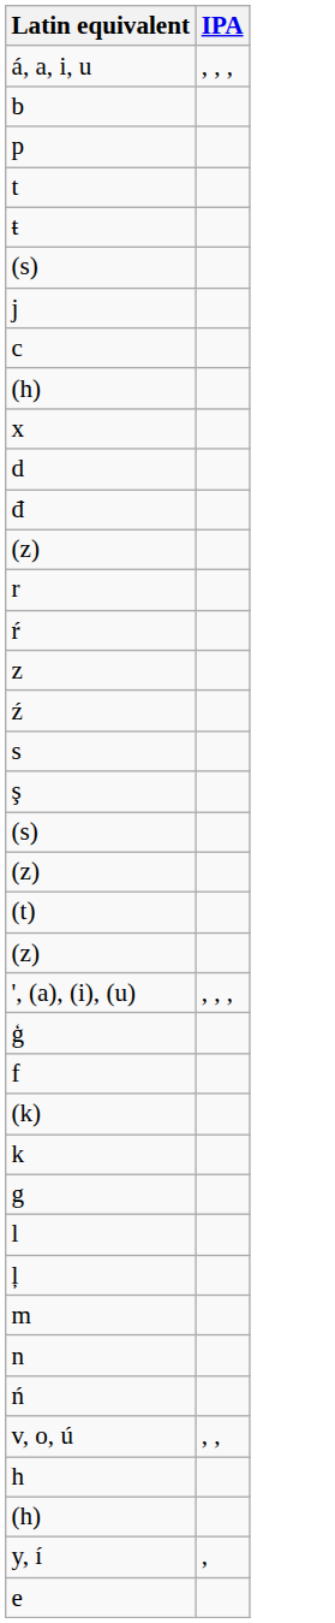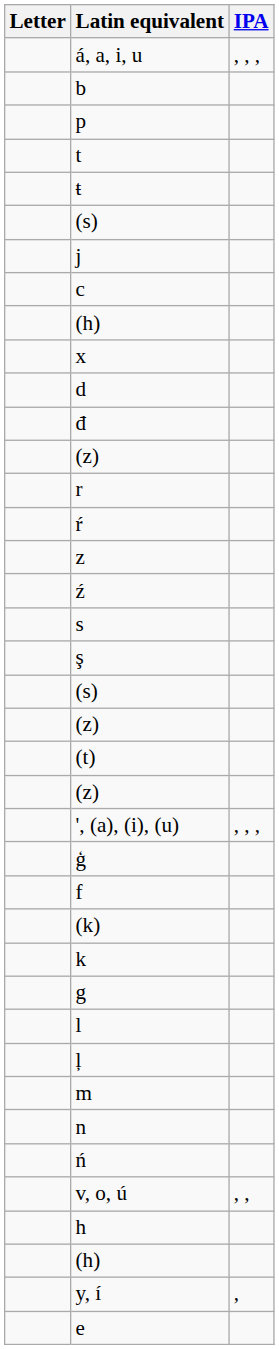+ column: Letter
